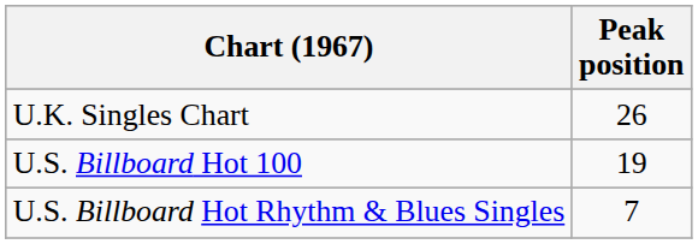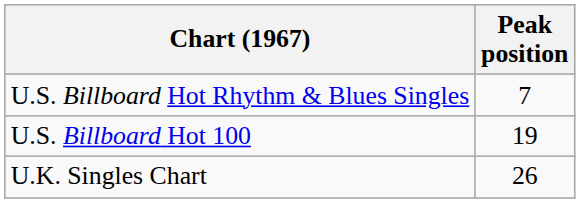rows swapped: U.K. Singles Chart <-> U.S. Billboard Hot Rhythm & Blues Singles
